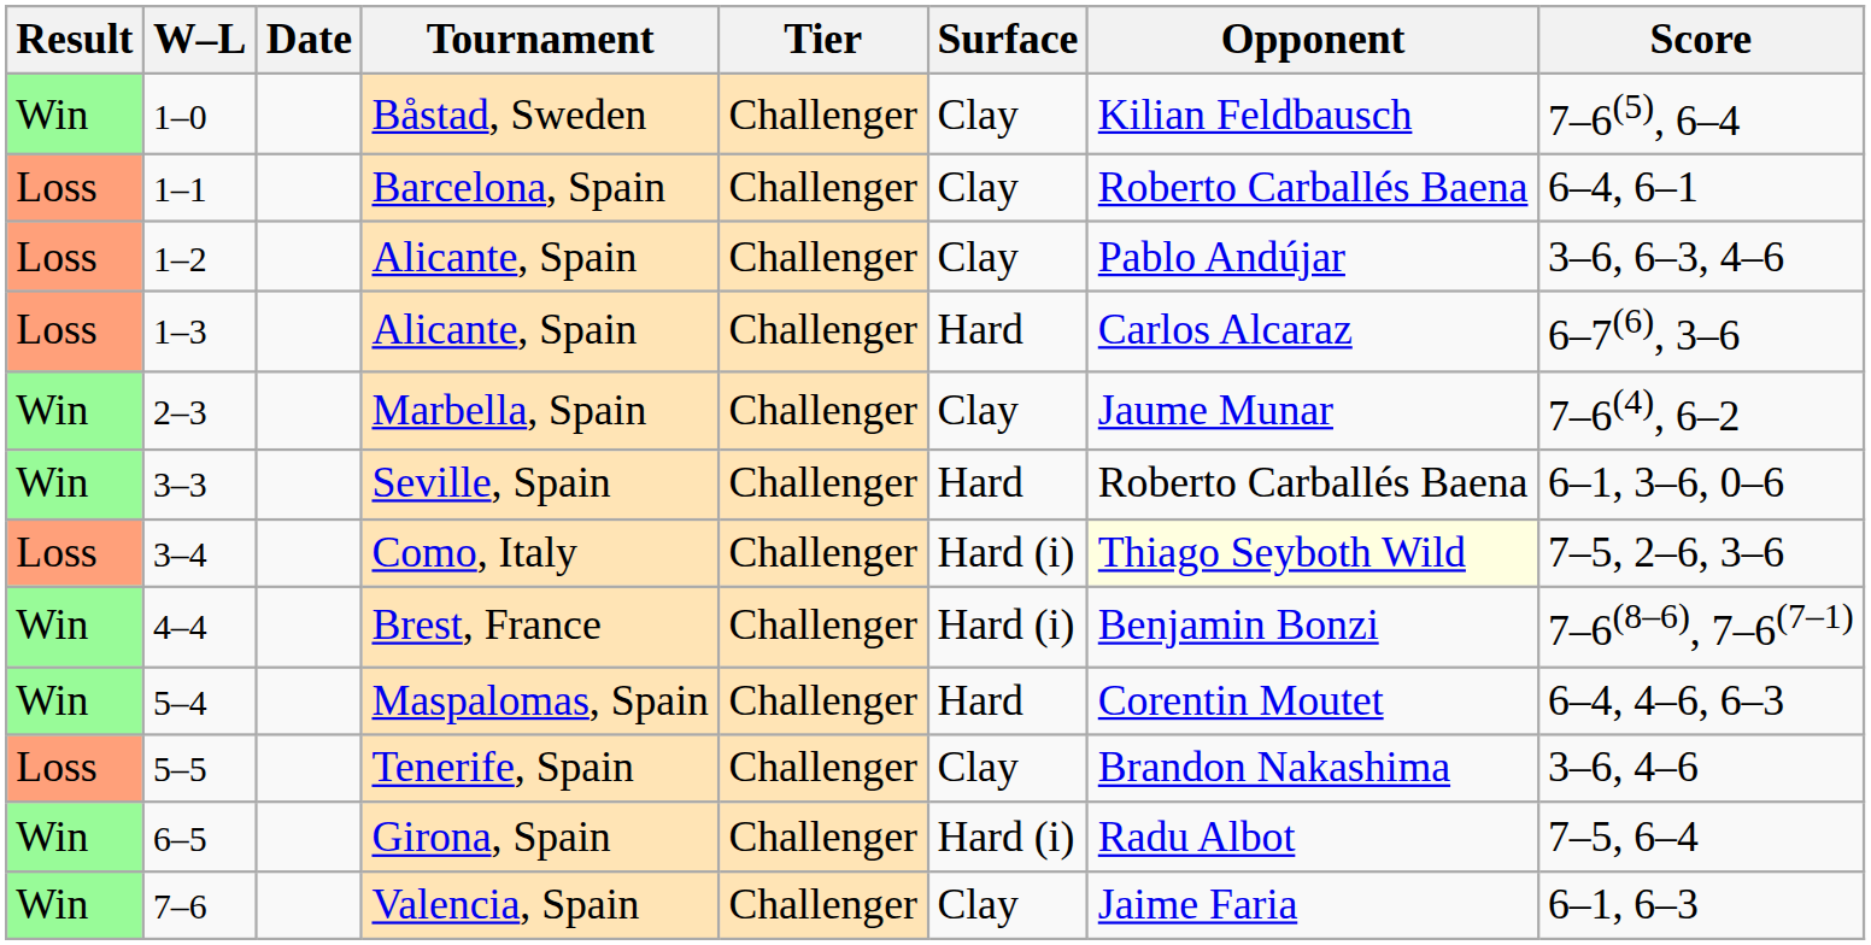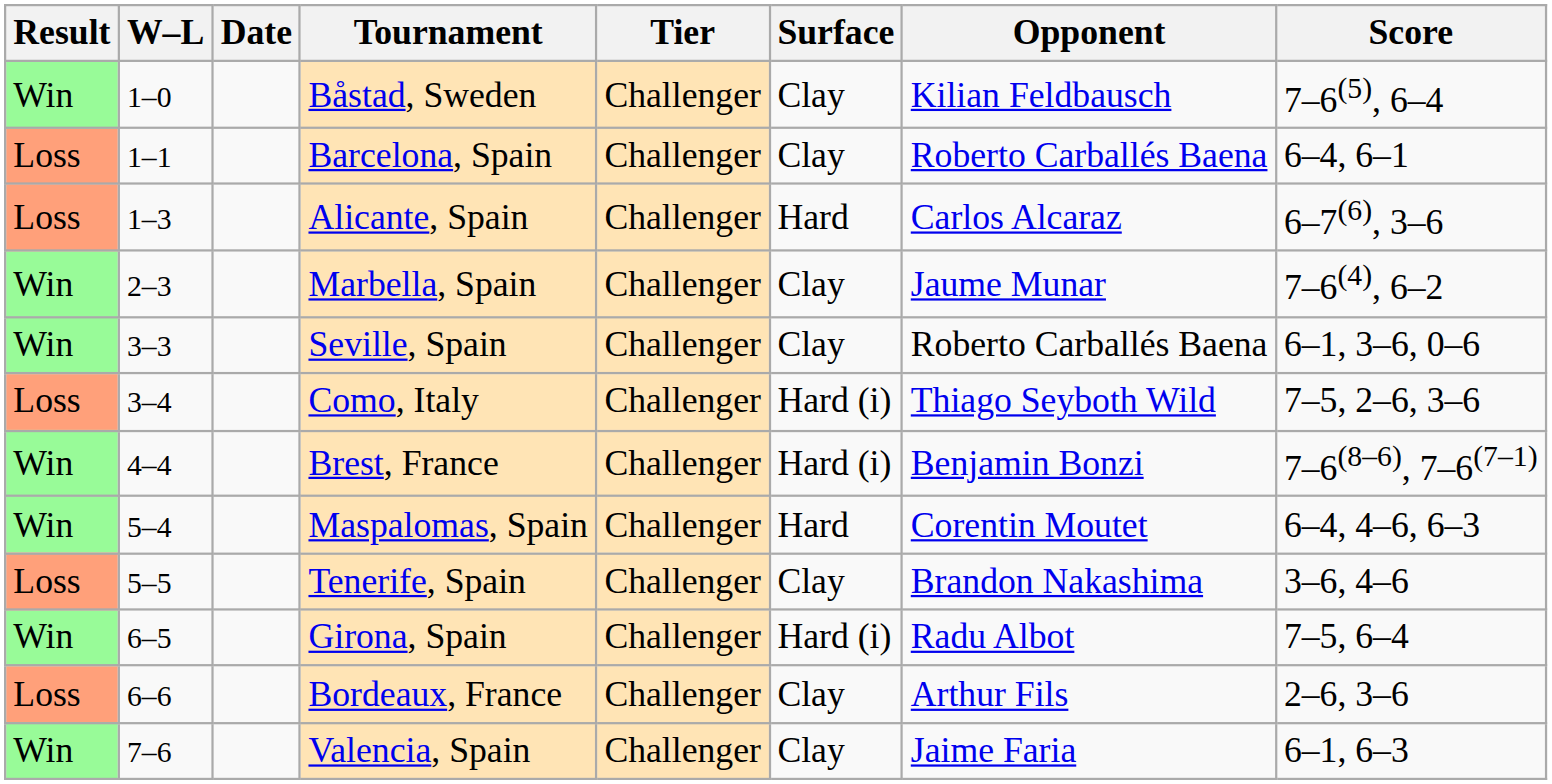- row: Loss | 1–2 | Alicante, Spain | Challenger | Clay | Pablo Andújar | 3–6, 6–3, 4–6
Seville, Spain | Surface: Hard -> Clay
Como, Italy | Opponent: lightyellow background -> no background
+ row: Loss | 6–6 | Bordeaux, France | Challenger | Clay | Arthur Fils | 2–6, 3–6
